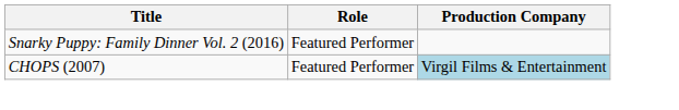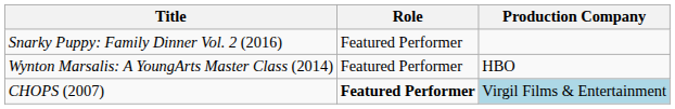+ row: Wynton Marsalis: A YoungArts Master Class (2014) | Featured Performer | HBO
CHOPS (2007) | Role: normal -> bold
